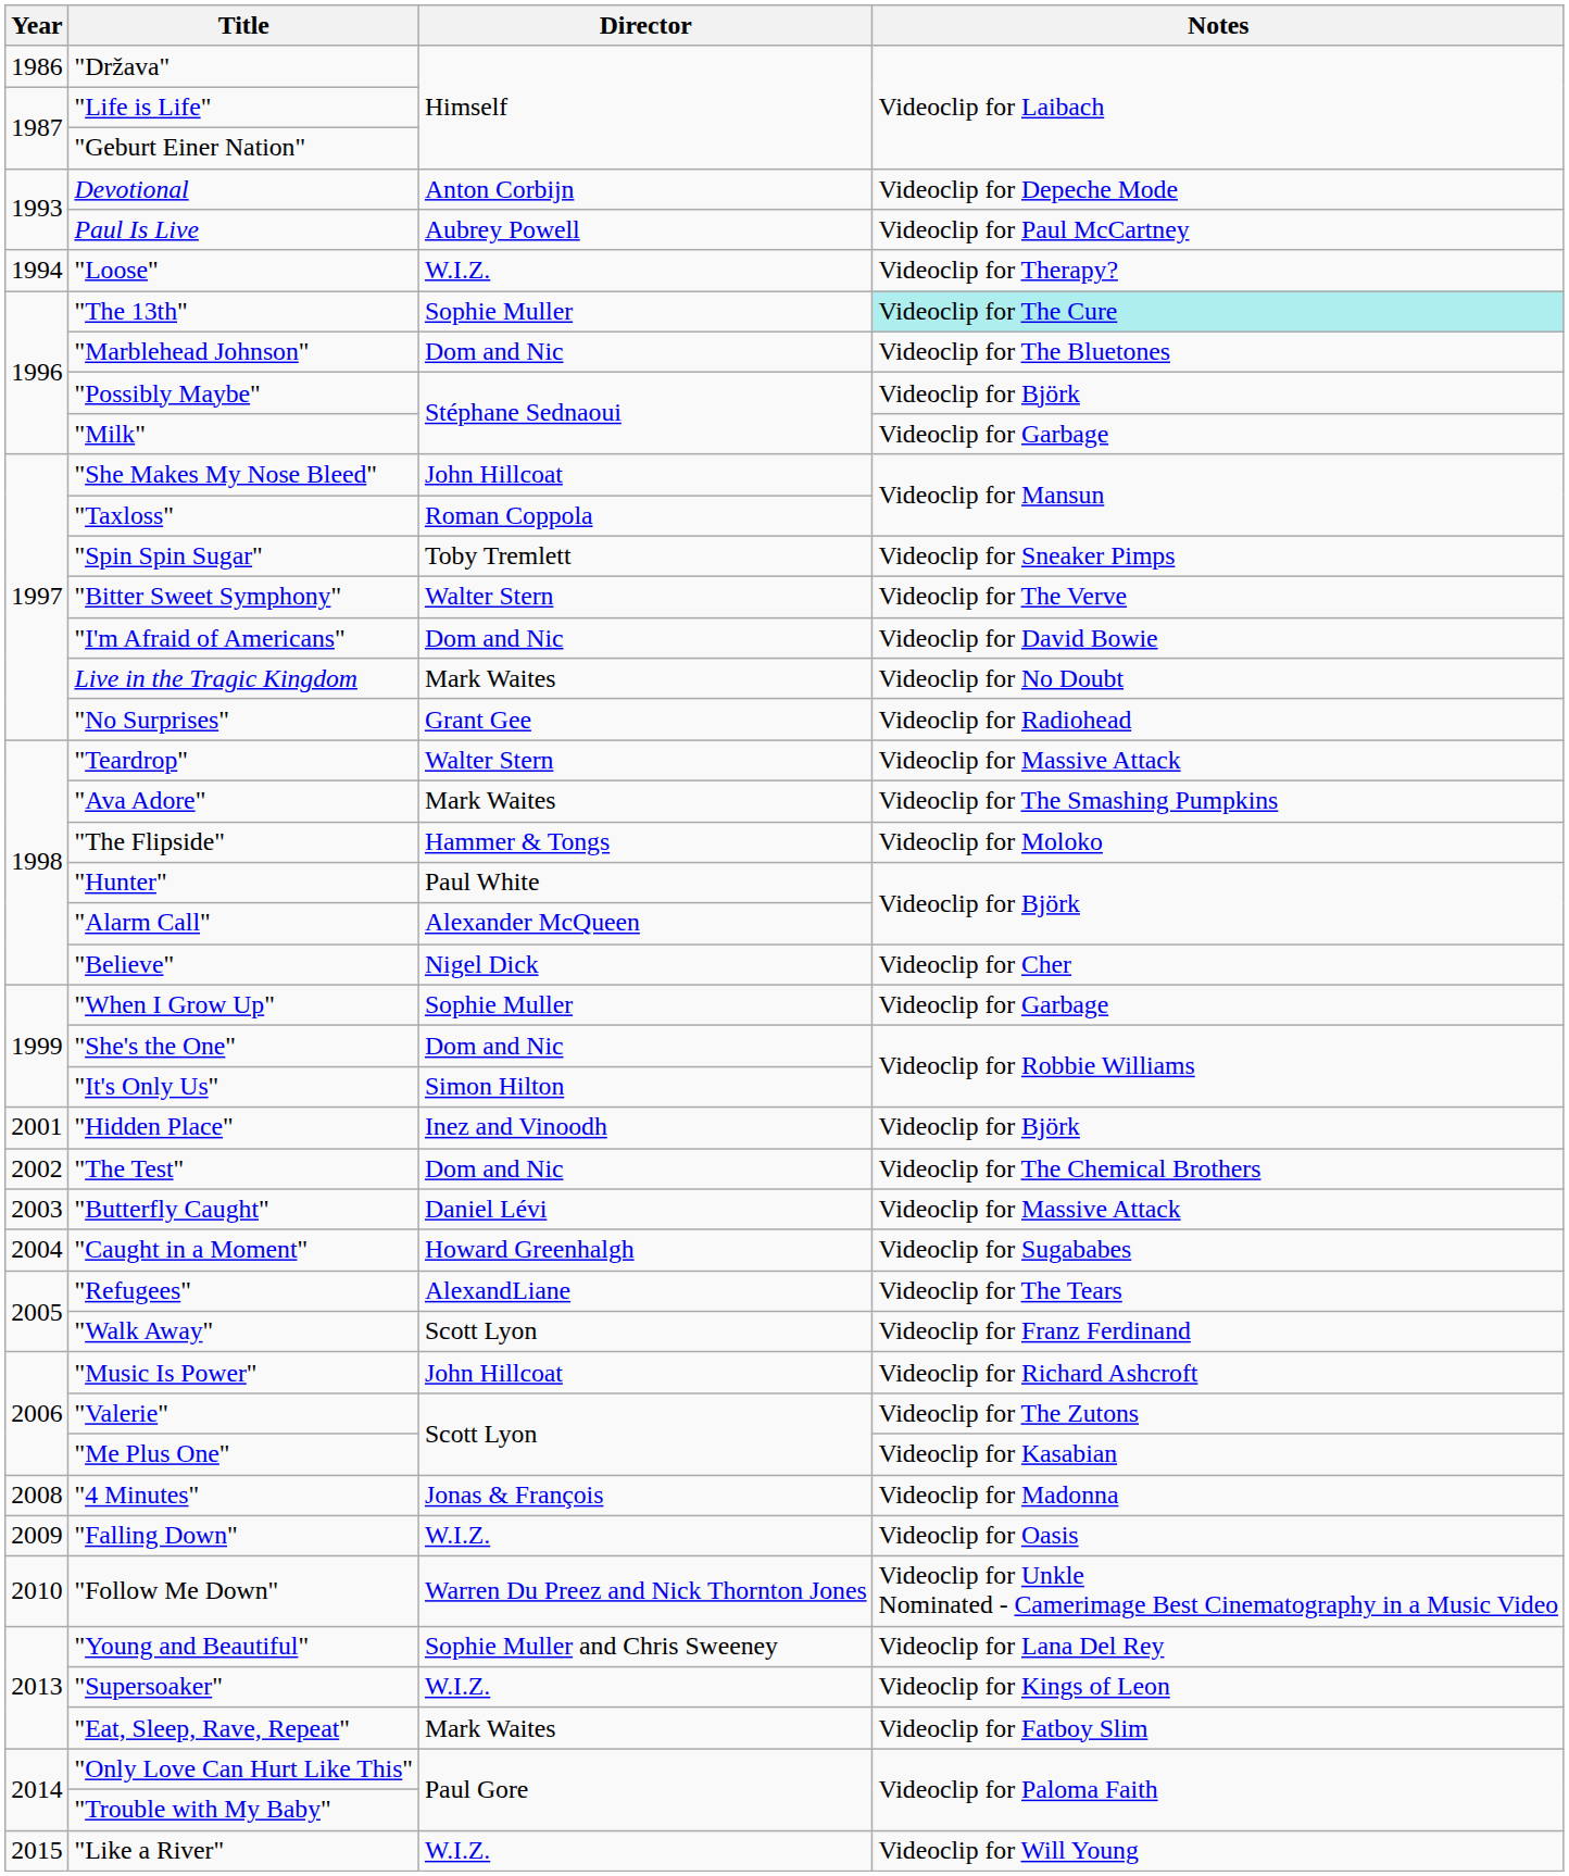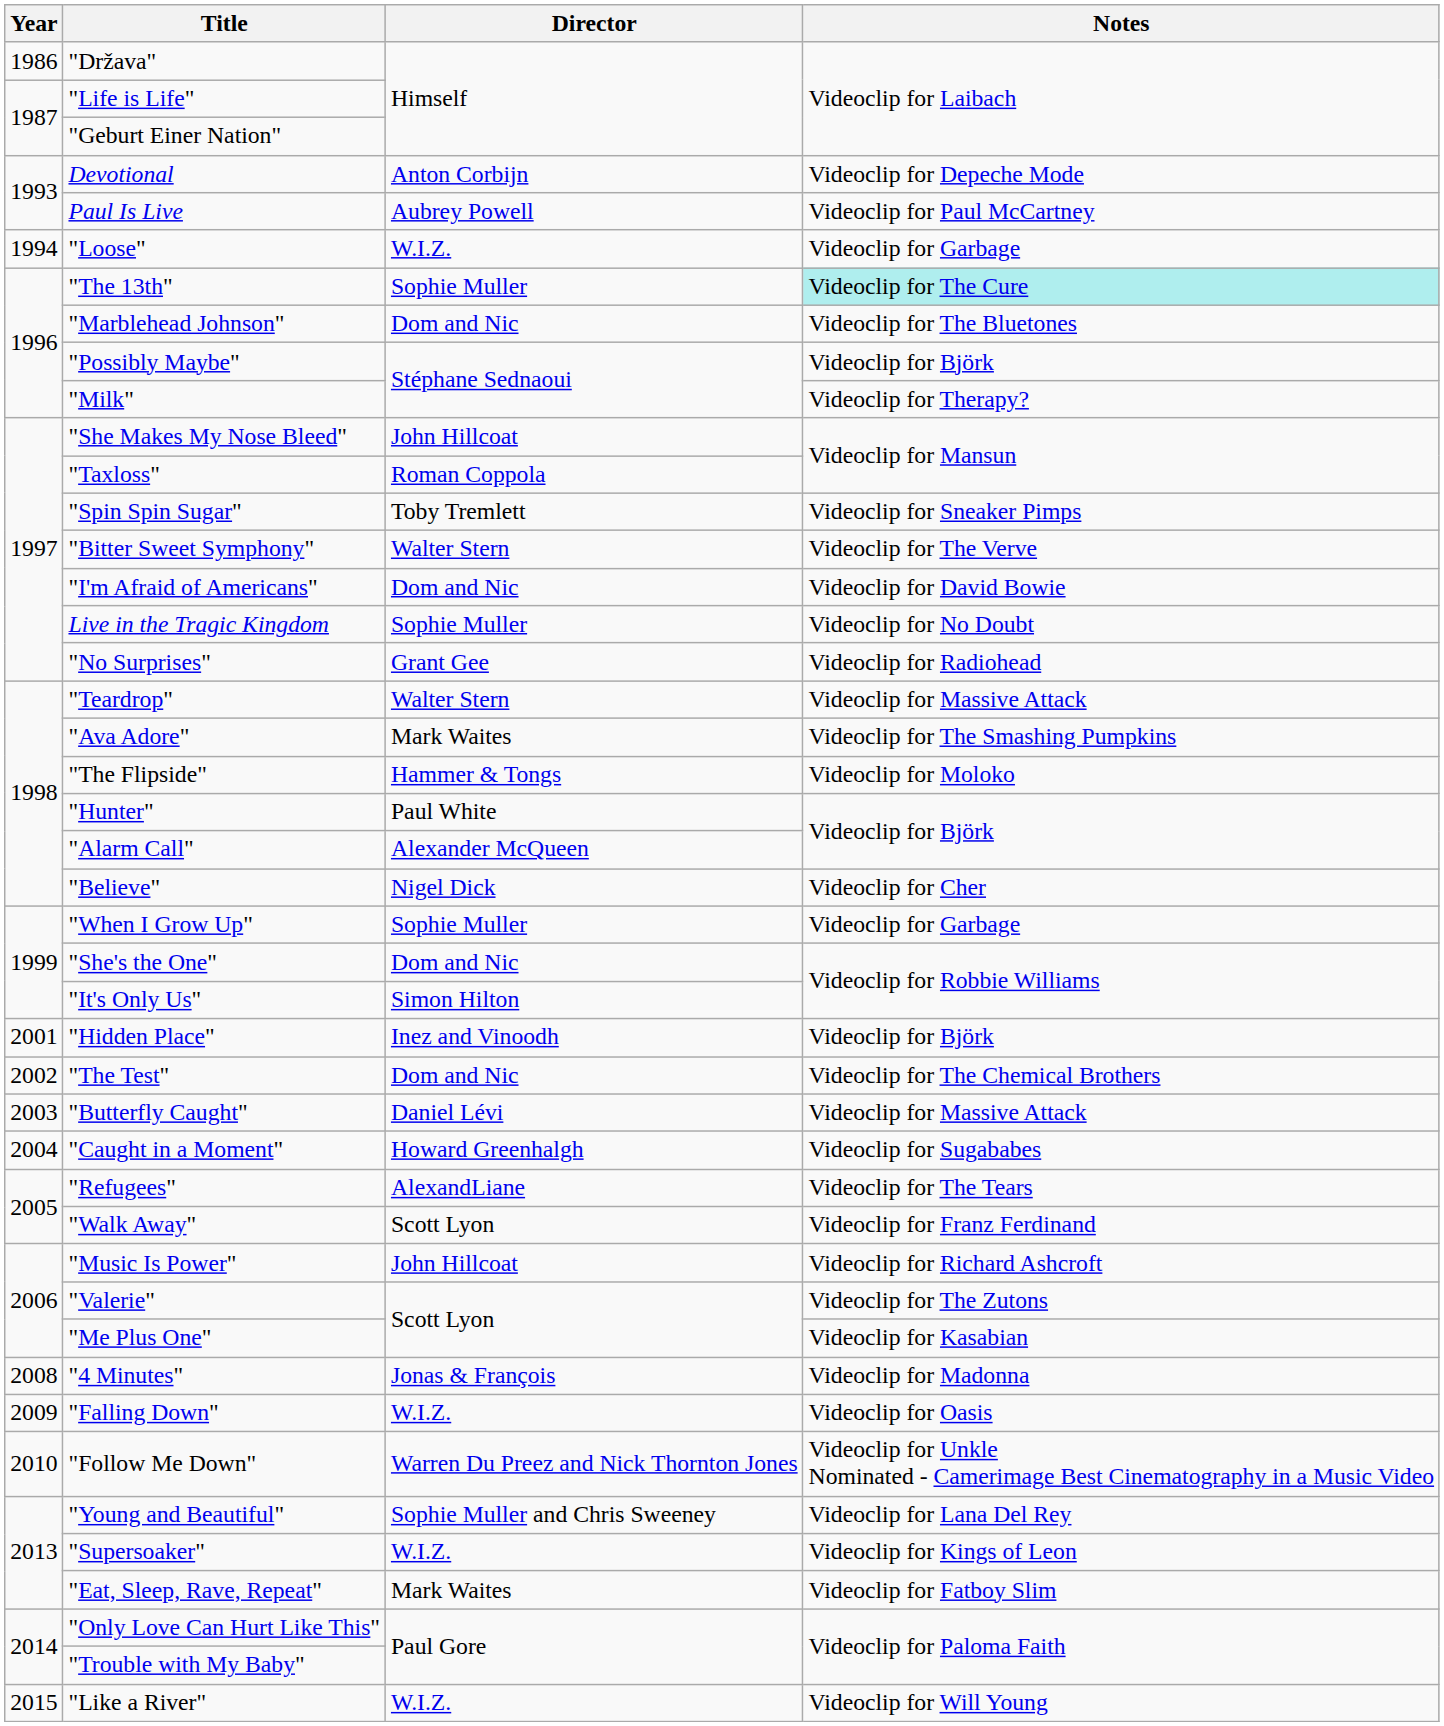"Loose" | Notes: Videoclip for Therapy? -> Videoclip for Garbage
"Milk" | Notes: Videoclip for Garbage -> Videoclip for Therapy?
Live in the Tragic Kingdom | Director: Mark Waites -> Sophie Muller
